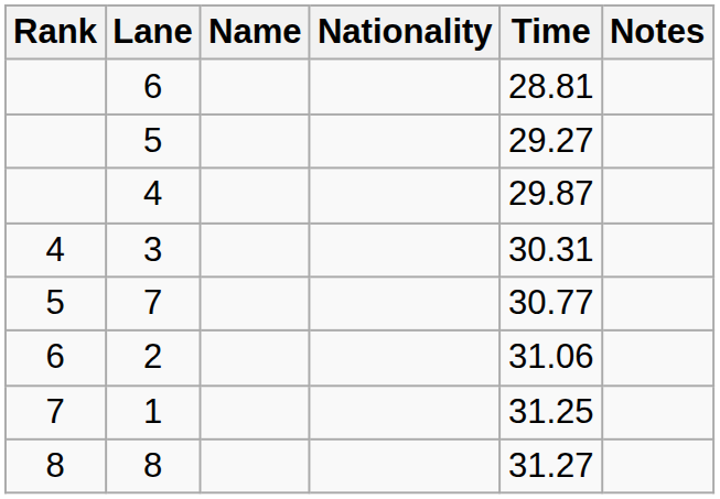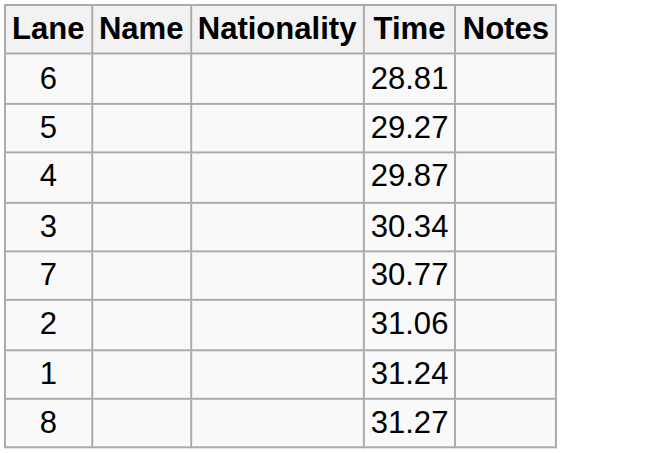- column: Rank | 4 | 5 | 6 | 7 | 8
3 | Time: 30.31 -> 30.34
1 | Time: 31.25 -> 31.24
